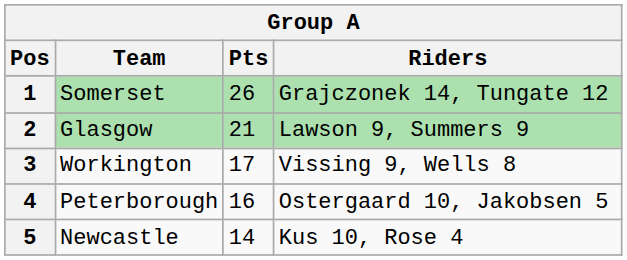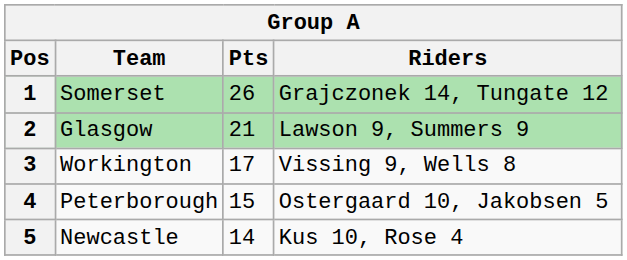4 | Pts: 16 -> 15
